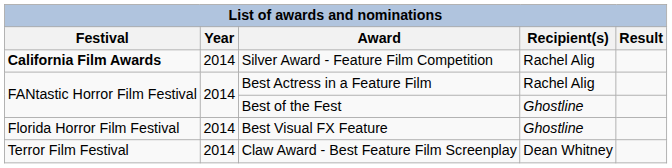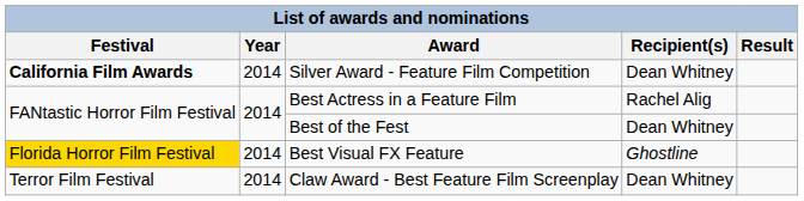Silver Award - Feature Film Competition | Recipient(s): Rachel Alig -> Dean Whitney
Best of the Fest | Recipient(s): Ghostline -> Dean Whitney
Best Visual FX Feature | Festival: no background -> gold background
